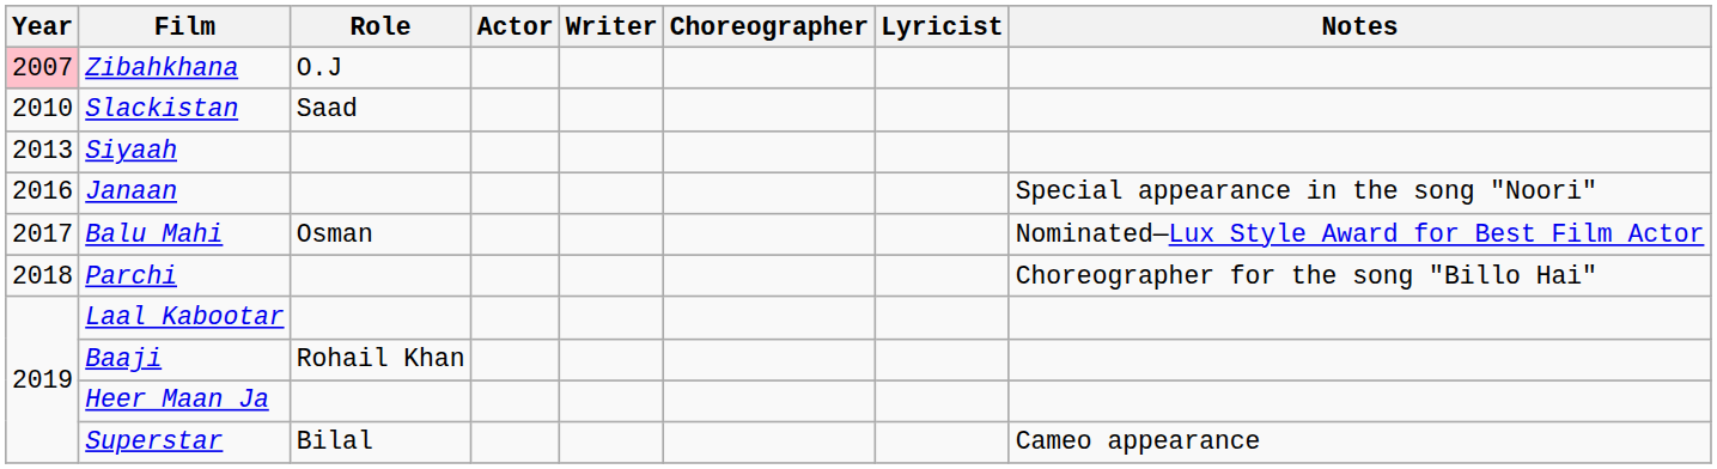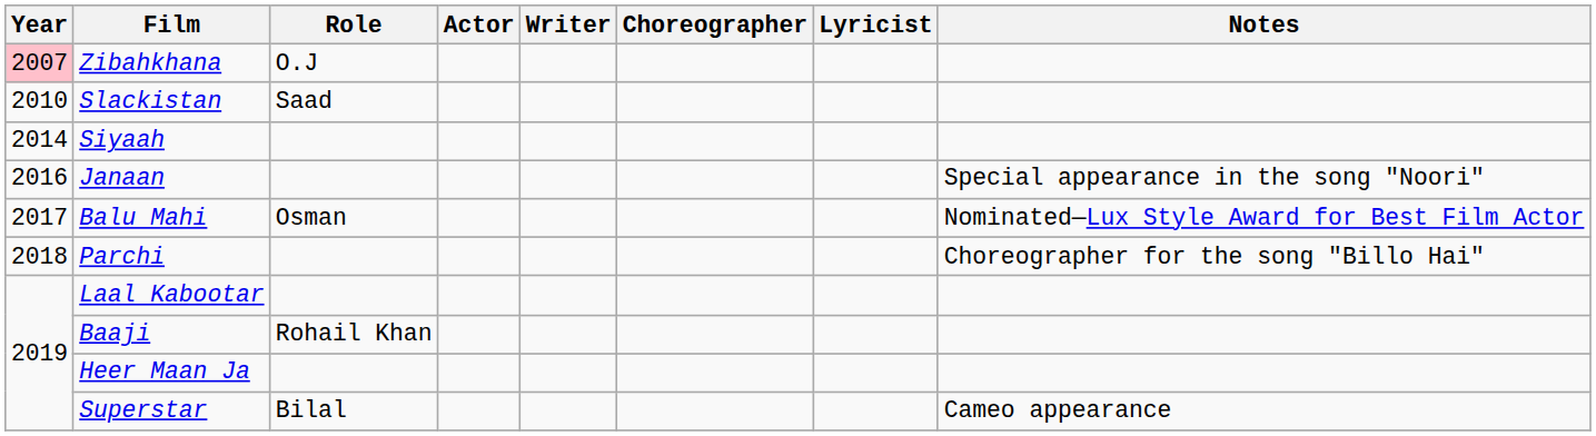Siyaah | Year: 2013 -> 2014
